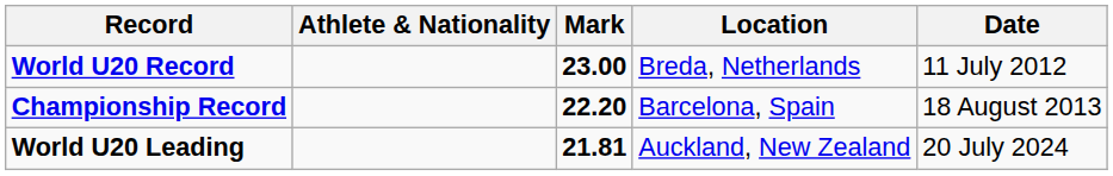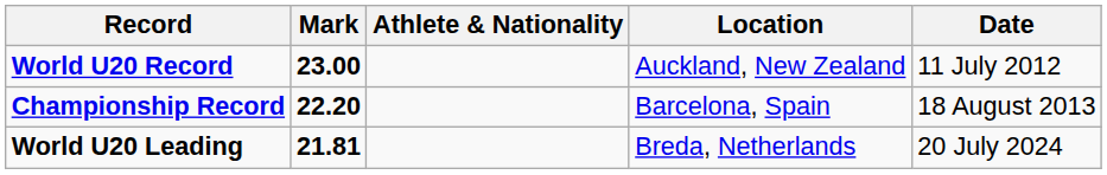columns swapped: Athlete & Nationality <-> Mark
World U20 Record | Location: Breda, Netherlands -> Auckland, New Zealand
World U20 Leading | Location: Auckland, New Zealand -> Breda, Netherlands
